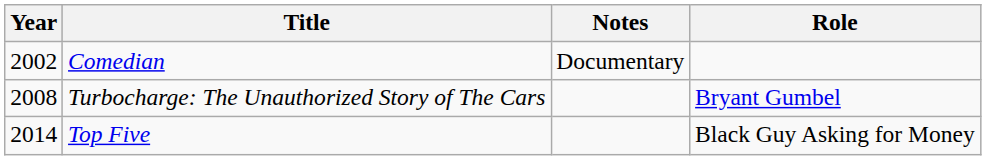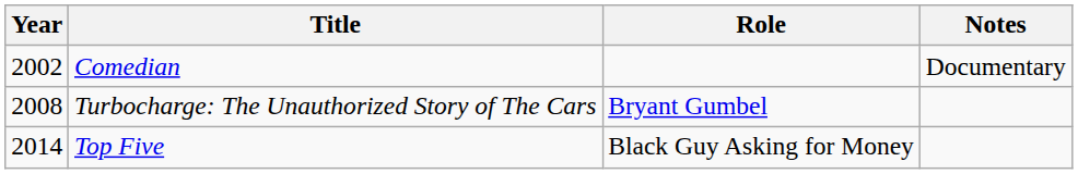columns swapped: Role <-> Notes
